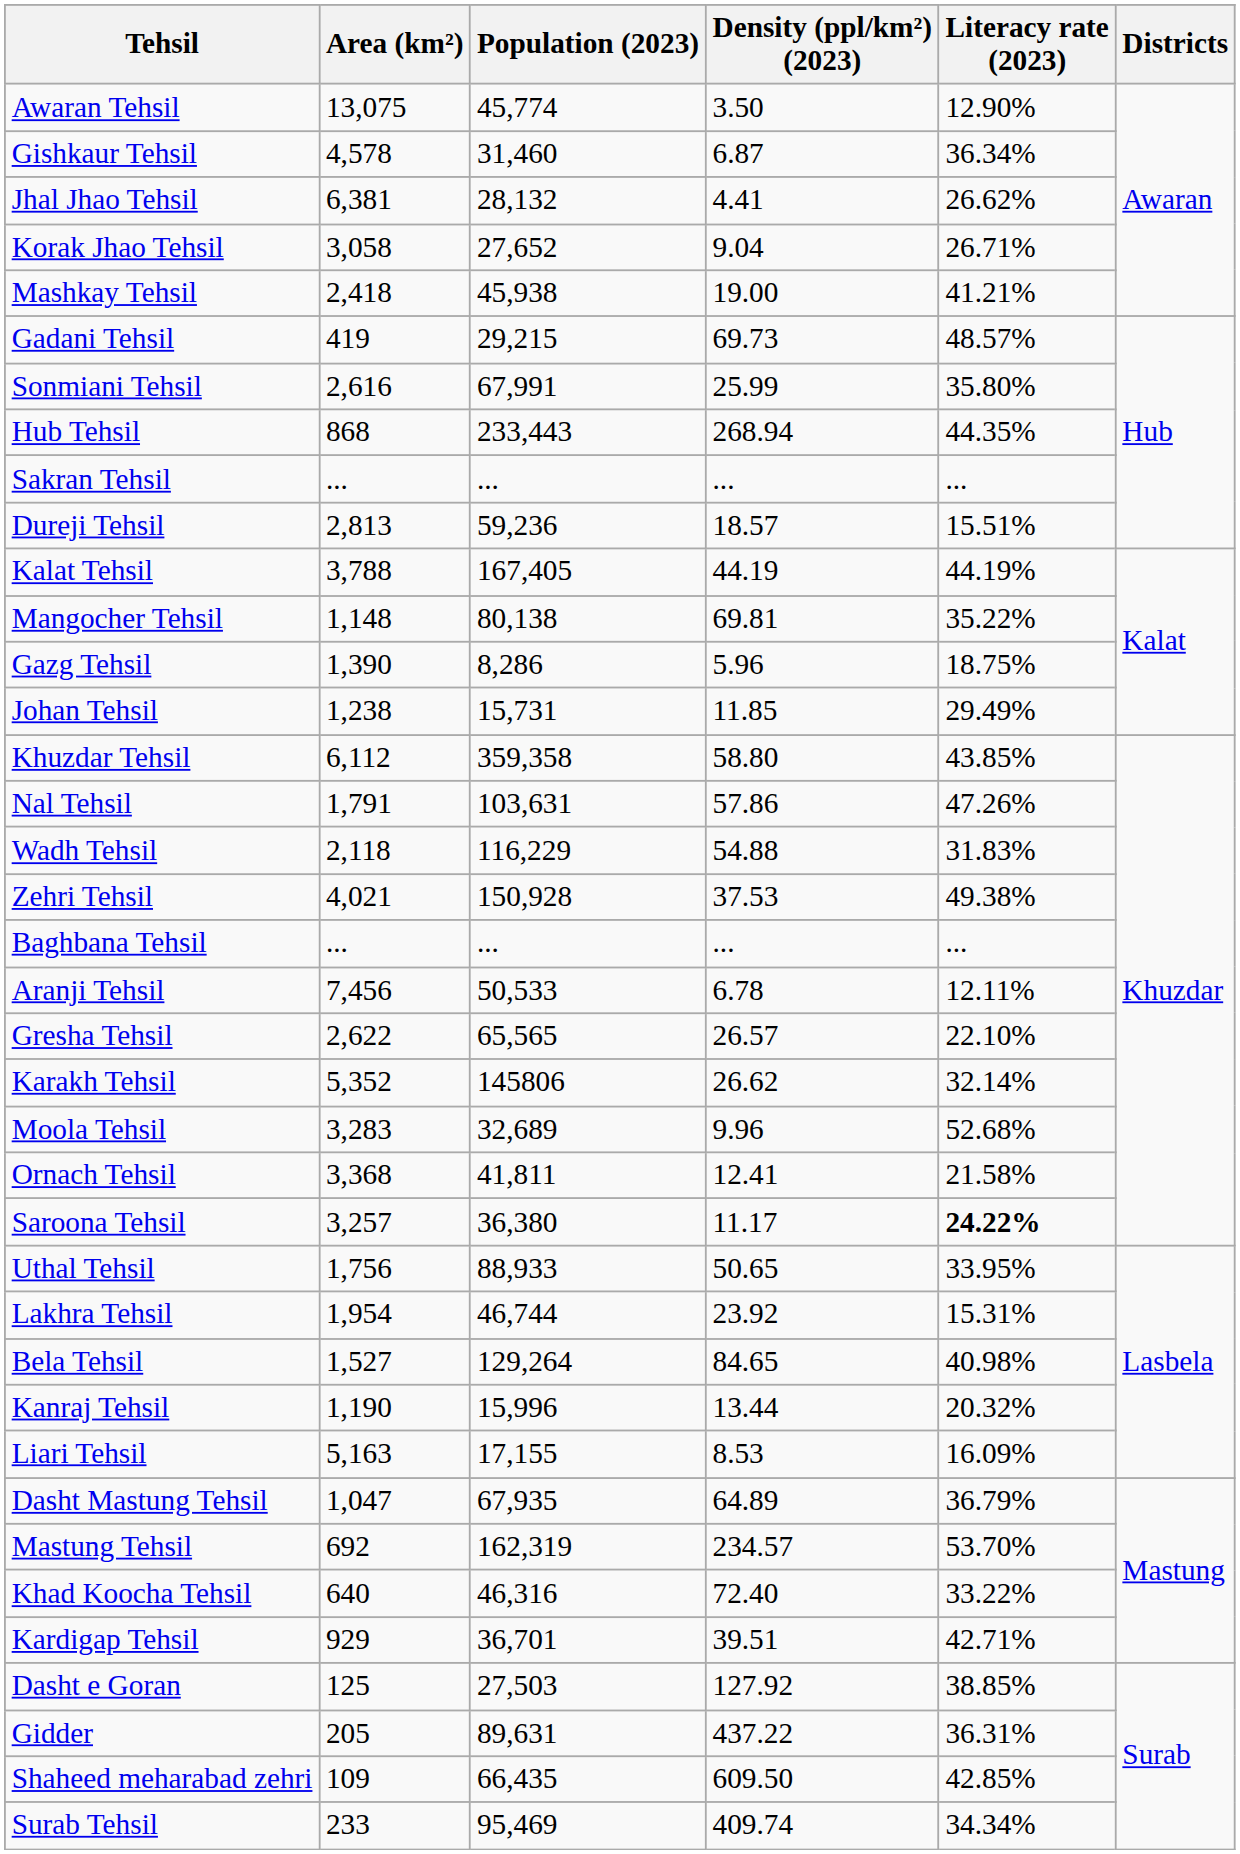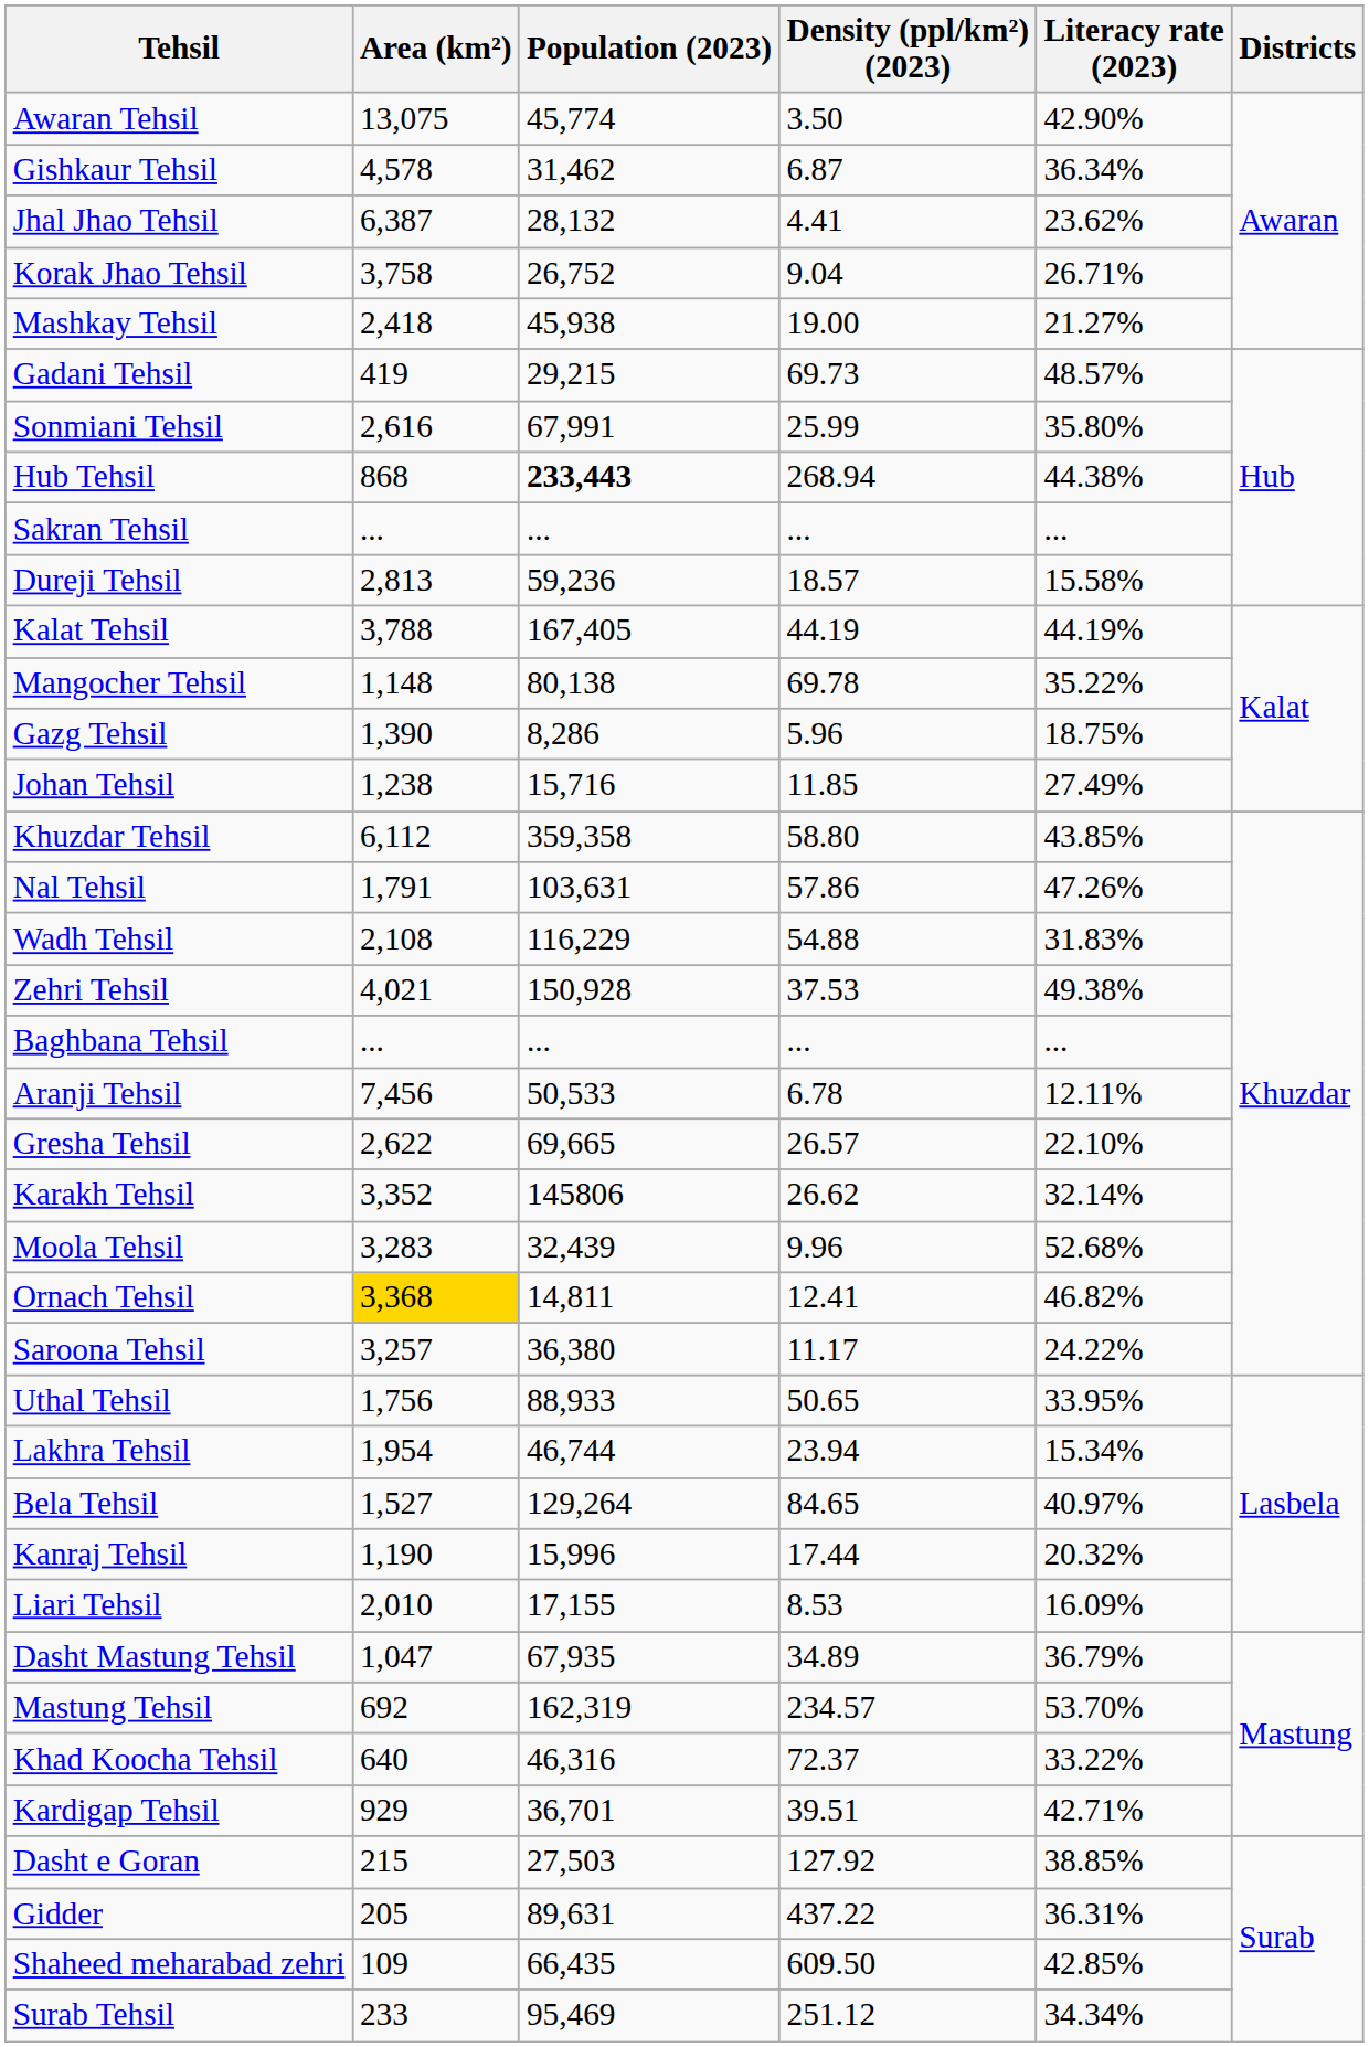Awaran Tehsil | Literacy rate (2023): 12.90% -> 42.90%
Gishkaur Tehsil | Population (2023): 31,460 -> 31,462
Jhal Jhao Tehsil | Area (km²): 6,381 -> 6,387
Jhal Jhao Tehsil | Literacy rate (2023): 26.62% -> 23.62%
Korak Jhao Tehsil | Area (km²): 3,058 -> 3,758
Korak Jhao Tehsil | Population (2023): 27,652 -> 26,752
Mashkay Tehsil | Literacy rate (2023): 41.21% -> 21.27%
Hub Tehsil | Population (2023): normal -> bold
Hub Tehsil | Literacy rate (2023): 44.35% -> 44.38%
Dureji Tehsil | Literacy rate (2023): 15.51% -> 15.58%
Mangocher Tehsil | Density (ppl/km²) (2023): 69.81 -> 69.78
Johan Tehsil | Population (2023): 15,731 -> 15,716
Johan Tehsil | Literacy rate (2023): 29.49% -> 27.49%
Wadh Tehsil | Area (km²): 2,118 -> 2,108
Gresha Tehsil | Population (2023): 65,565 -> 69,665
Karakh Tehsil | Area (km²): 5,352 -> 3,352
Moola Tehsil | Population (2023): 32,689 -> 32,439
Ornach Tehsil | Area (km²): no background -> gold background
Ornach Tehsil | Population (2023): 41,811 -> 14,811
Ornach Tehsil | Literacy rate (2023): 21.58% -> 46.82%
Saroona Tehsil | Literacy rate (2023): bold -> normal
Lakhra Tehsil | Density (ppl/km²) (2023): 23.92 -> 23.94
Lakhra Tehsil | Literacy rate (2023): 15.31% -> 15.34%
Bela Tehsil | Literacy rate (2023): 40.98% -> 40.97%
Kanraj Tehsil | Density (ppl/km²) (2023): 13.44 -> 17.44
Liari Tehsil | Area (km²): 5,163 -> 2,010
Dasht Mastung Tehsil | Density (ppl/km²) (2023): 64.89 -> 34.89
Khad Koocha Tehsil | Density (ppl/km²) (2023): 72.40 -> 72.37
Dasht e Goran | Area (km²): 125 -> 215
Surab Tehsil | Density (ppl/km²) (2023): 409.74 -> 251.12
